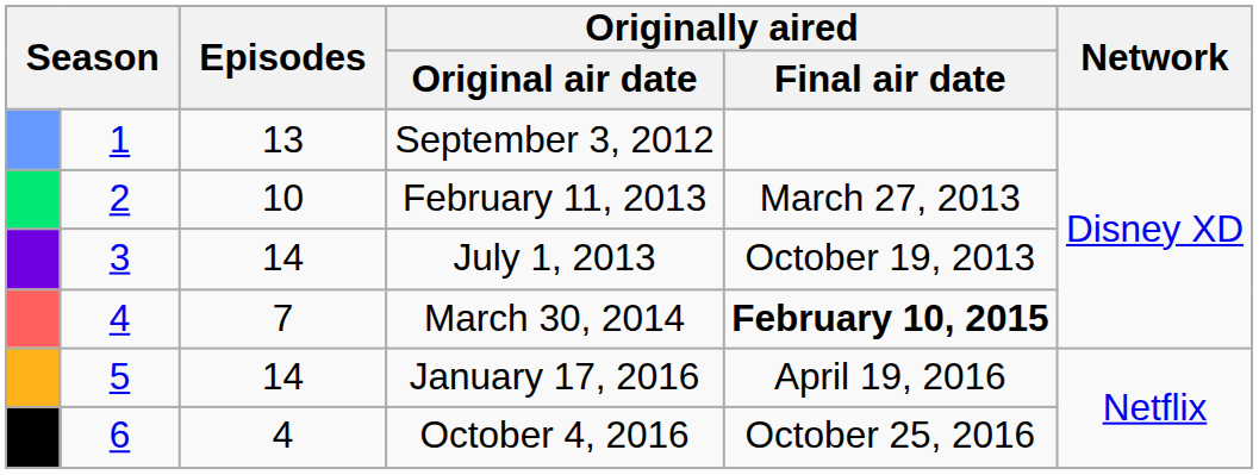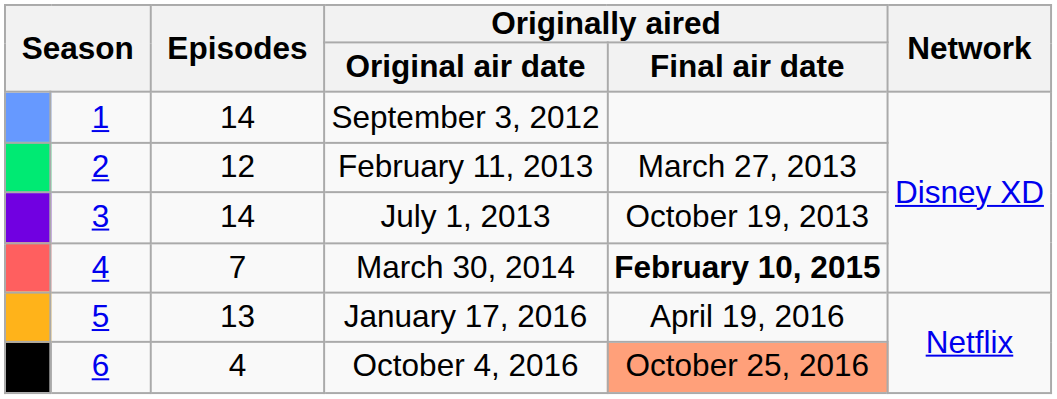September 3, 2012 | Episodes: 13 -> 14
February 11, 2013 | Episodes: 10 -> 12
January 17, 2016 | Episodes: 14 -> 13
October 4, 2016 | Originally aired / Final air date: no background -> lightsalmon background
